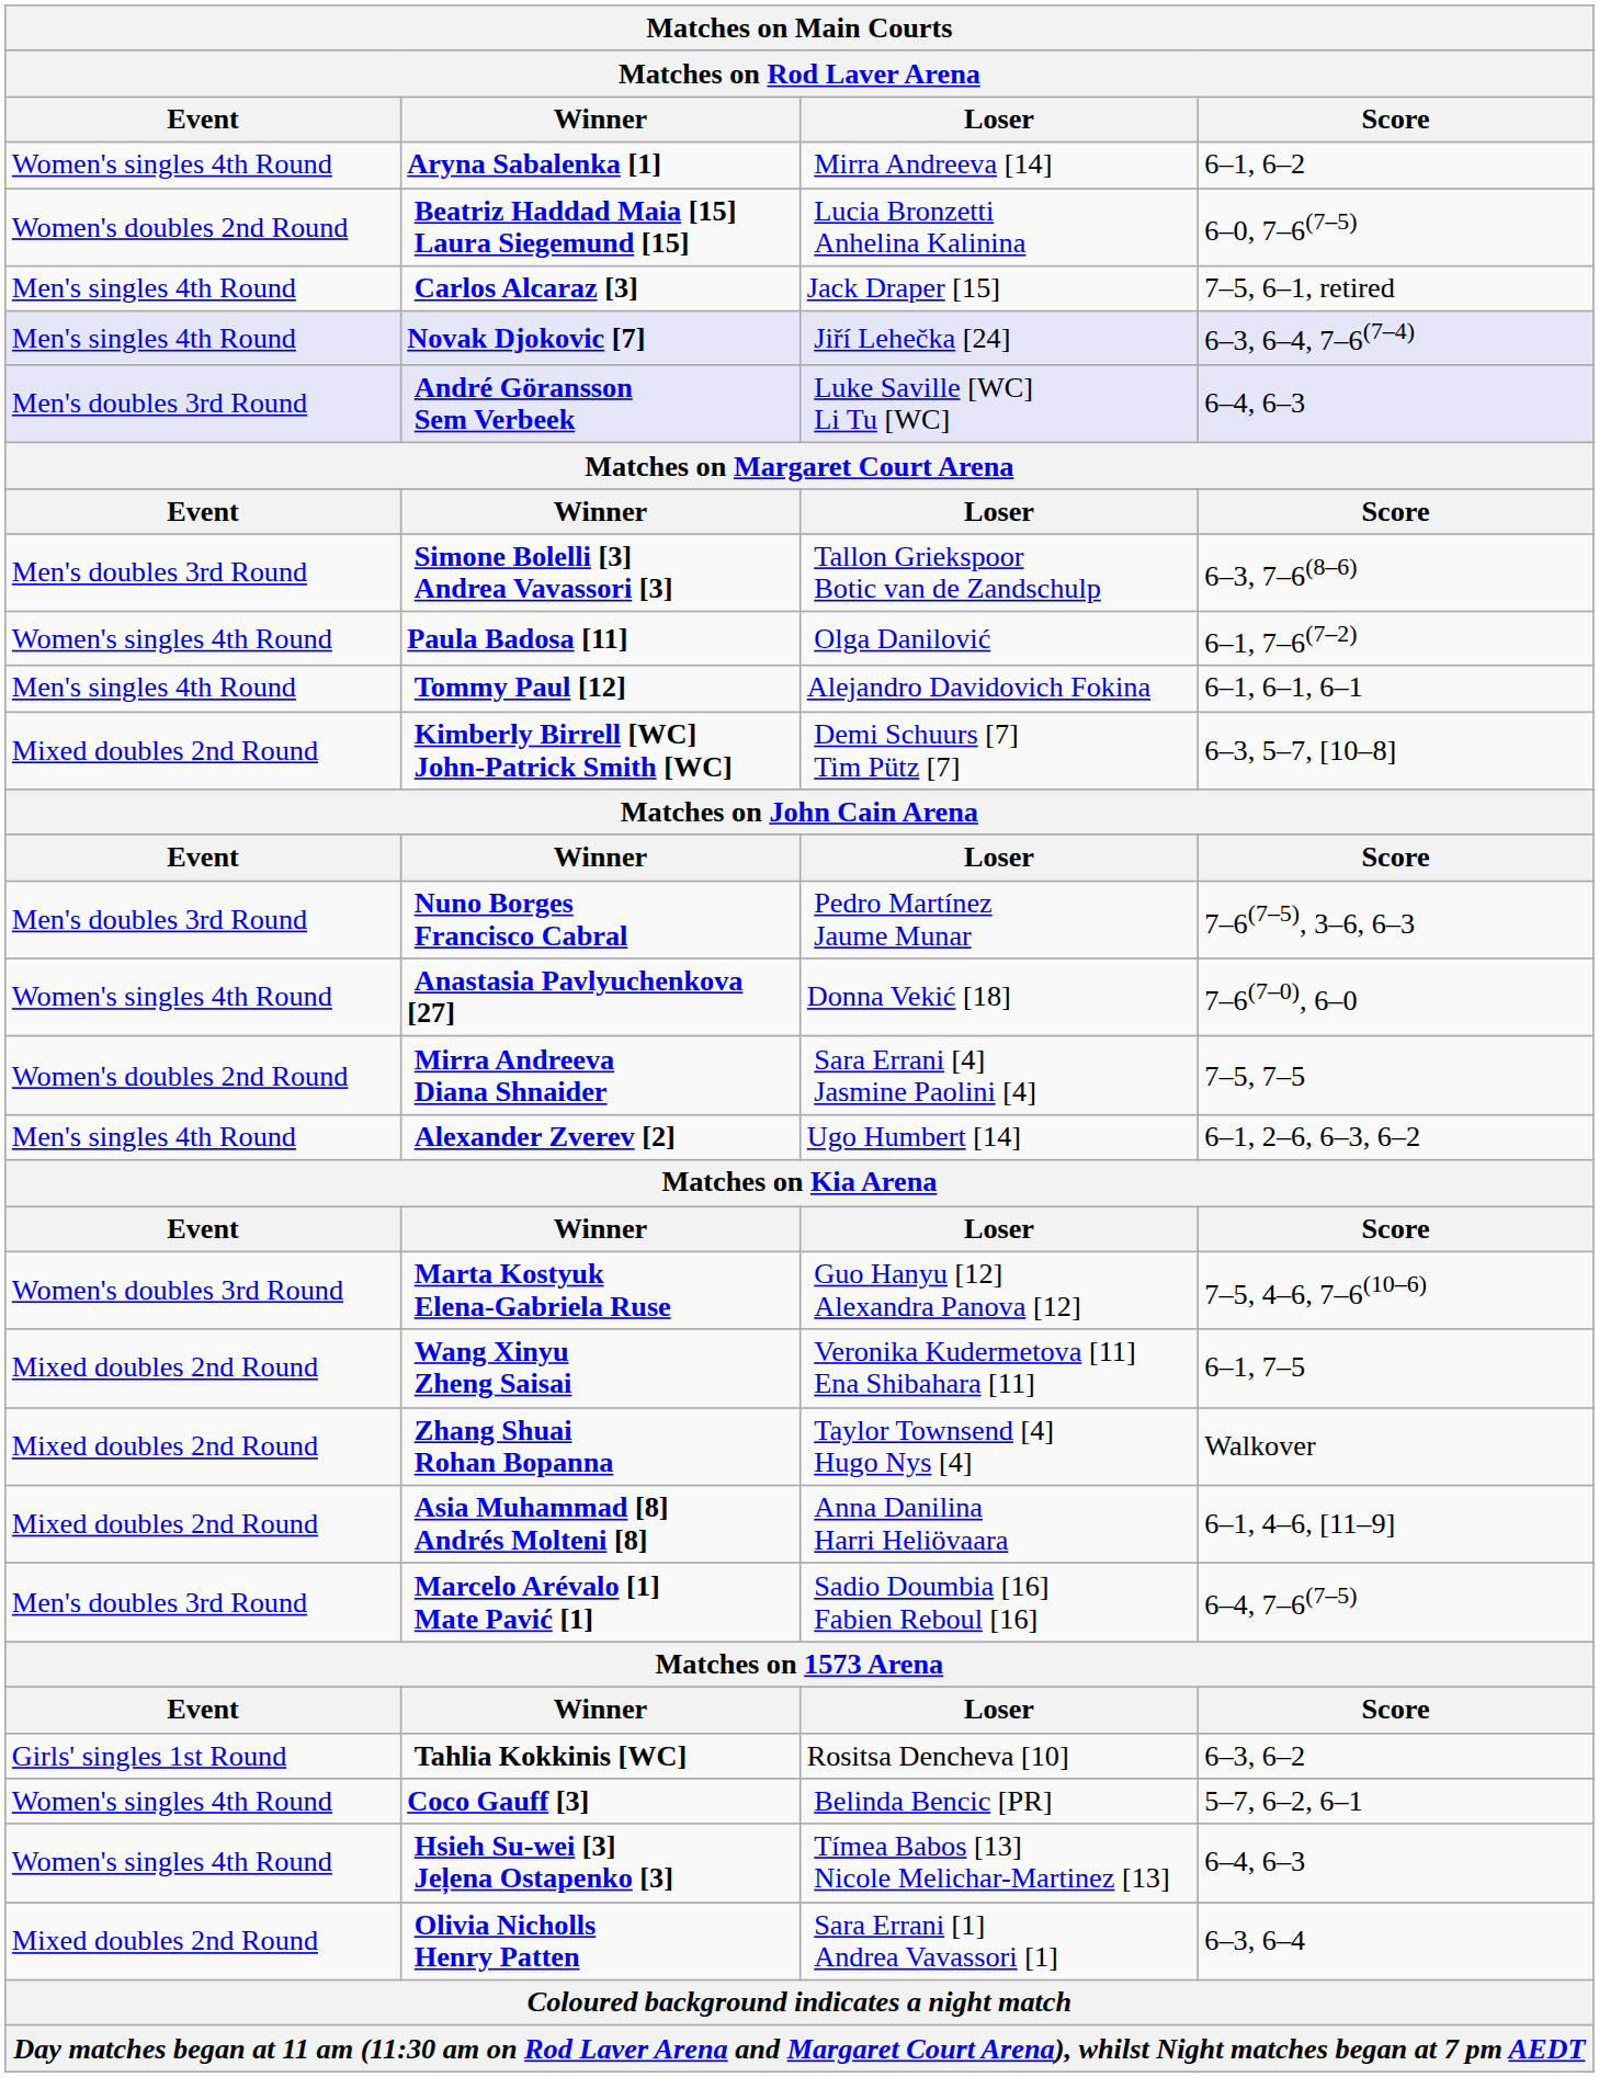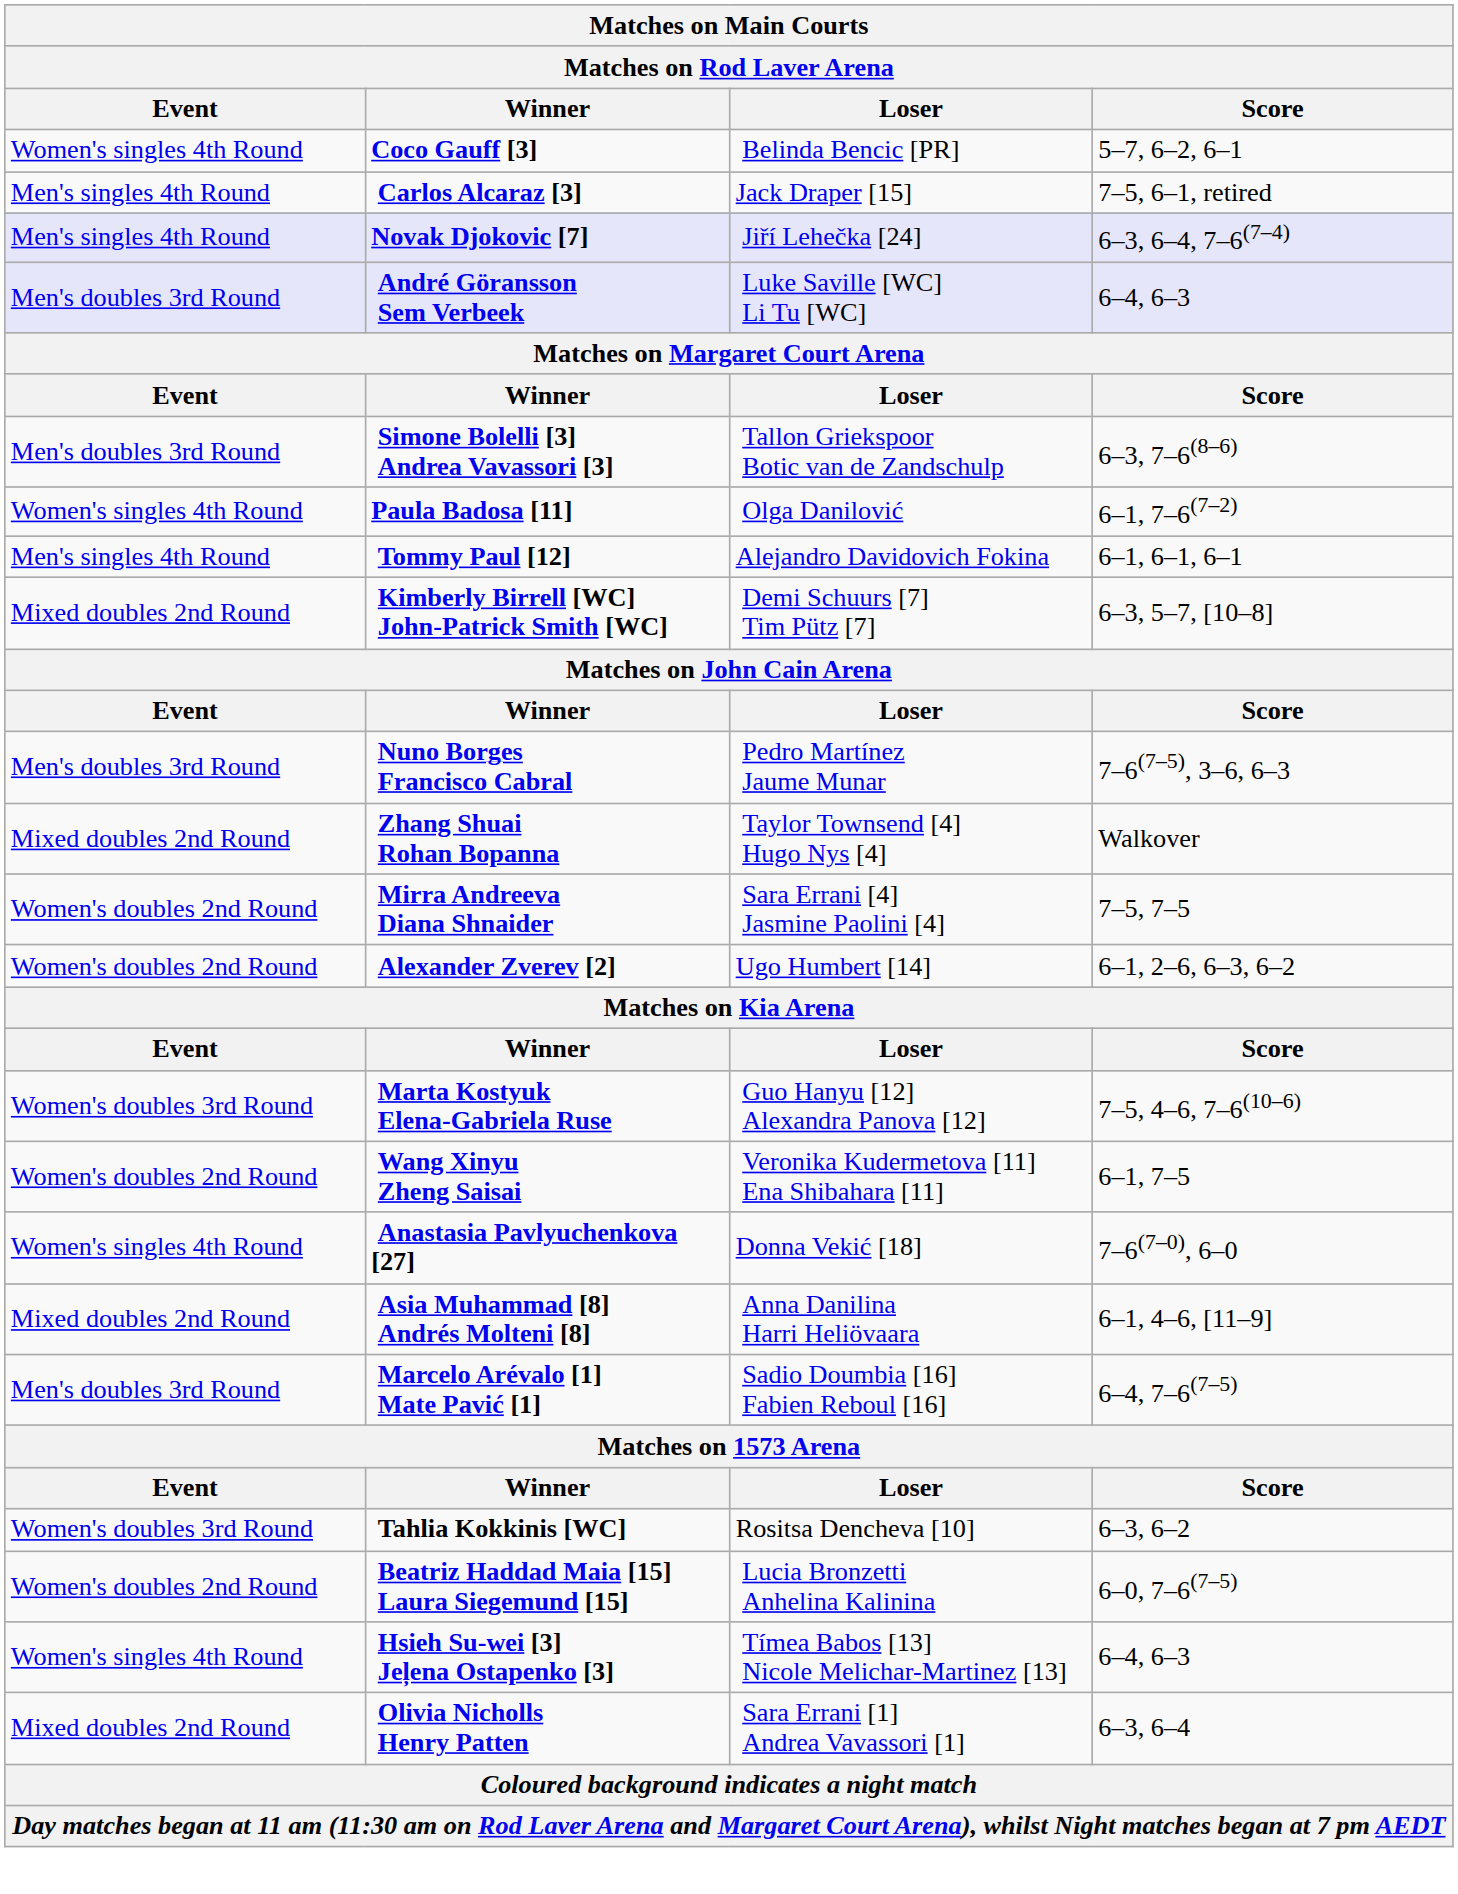- row: Women's singles 4th Round | Aryna Sabalenka [1] | Mirra Andreeva [14] | 6–1, 6–2
rows swapped: Coco Gauff [3] <-> Beatriz Haddad Maia [15] Laura Siegemund [15]
rows swapped: Anastasia Pavlyuchenkova [27] <-> Zhang Shuai Rohan Bopanna
Alexander Zverev [2] | Event: Men's singles 4th Round -> Women's doubles 2nd Round
Wang Xinyu Zheng Saisai | Event: Mixed doubles 2nd Round -> Women's doubles 2nd Round
Tahlia Kokkinis [WC] | Event: Girls' singles 1st Round -> Women's doubles 3rd Round
